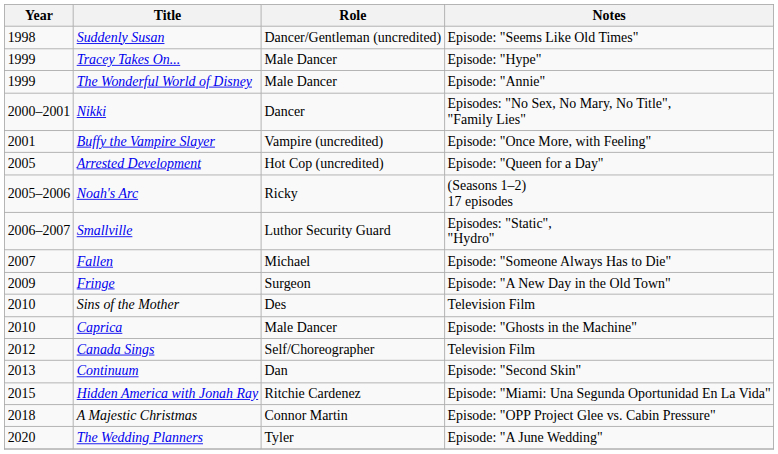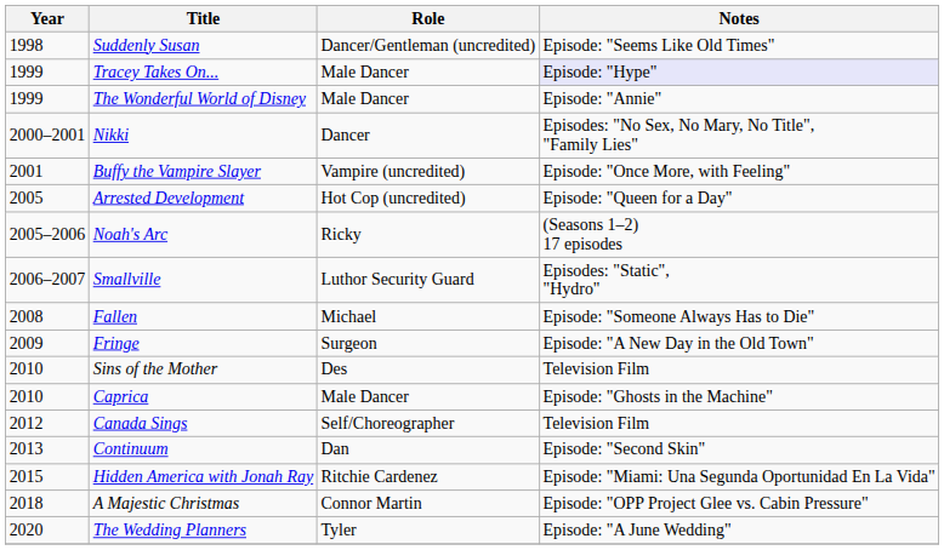Tracey Takes On... | Notes: no background -> lavender background
Fallen | Year: 2007 -> 2008
